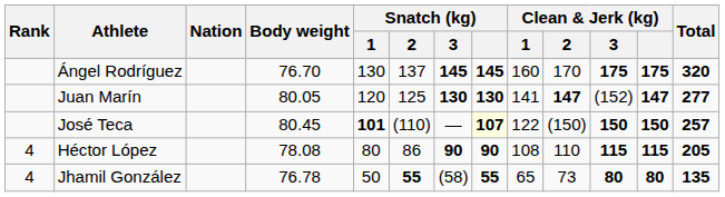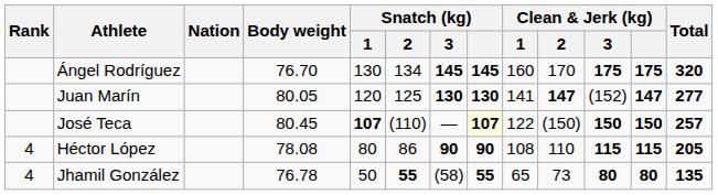Ángel Rodríguez | Snatch (kg) / 2: 137 -> 134
José Teca | Snatch (kg) / 1: 101 -> 107
